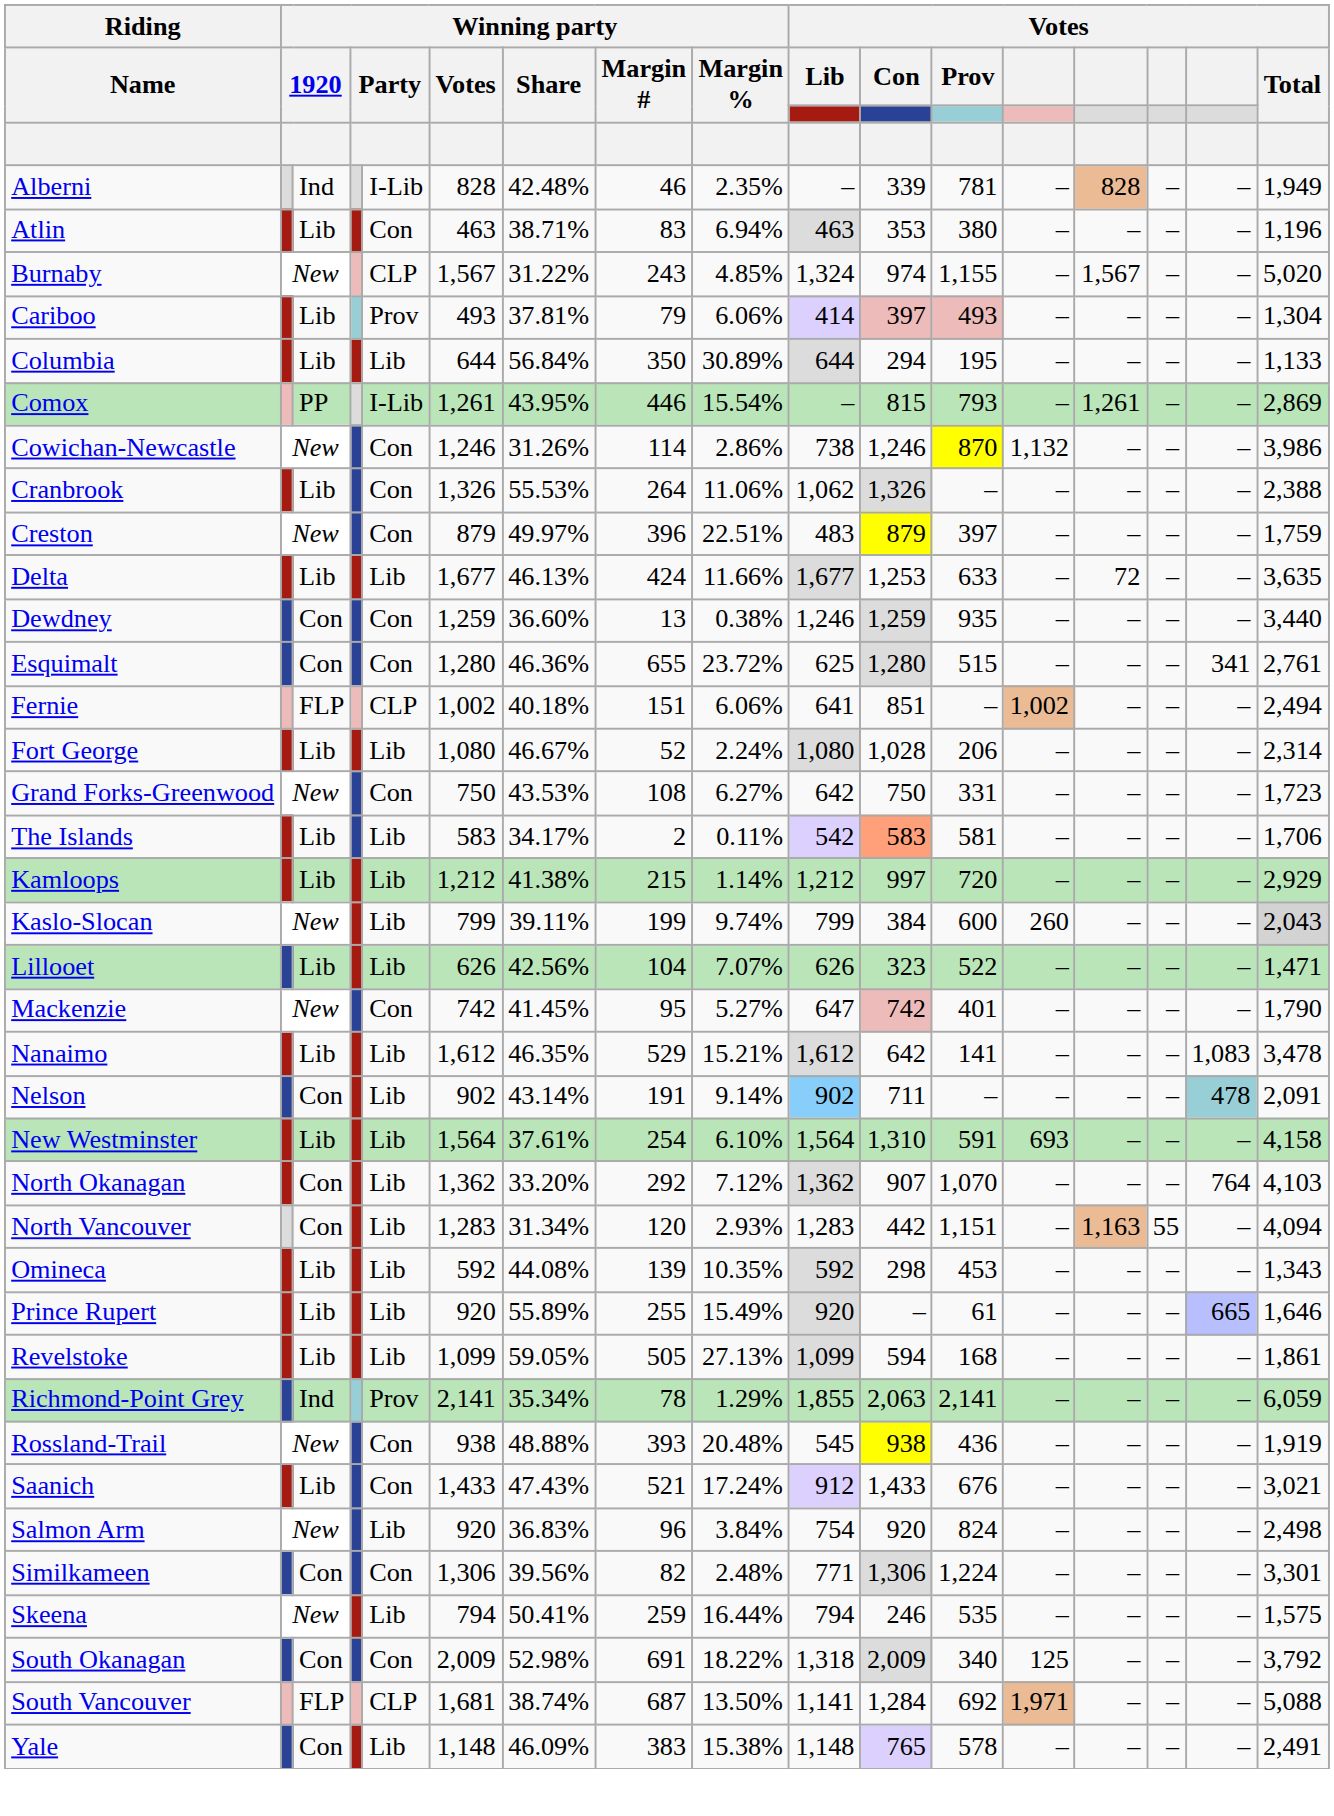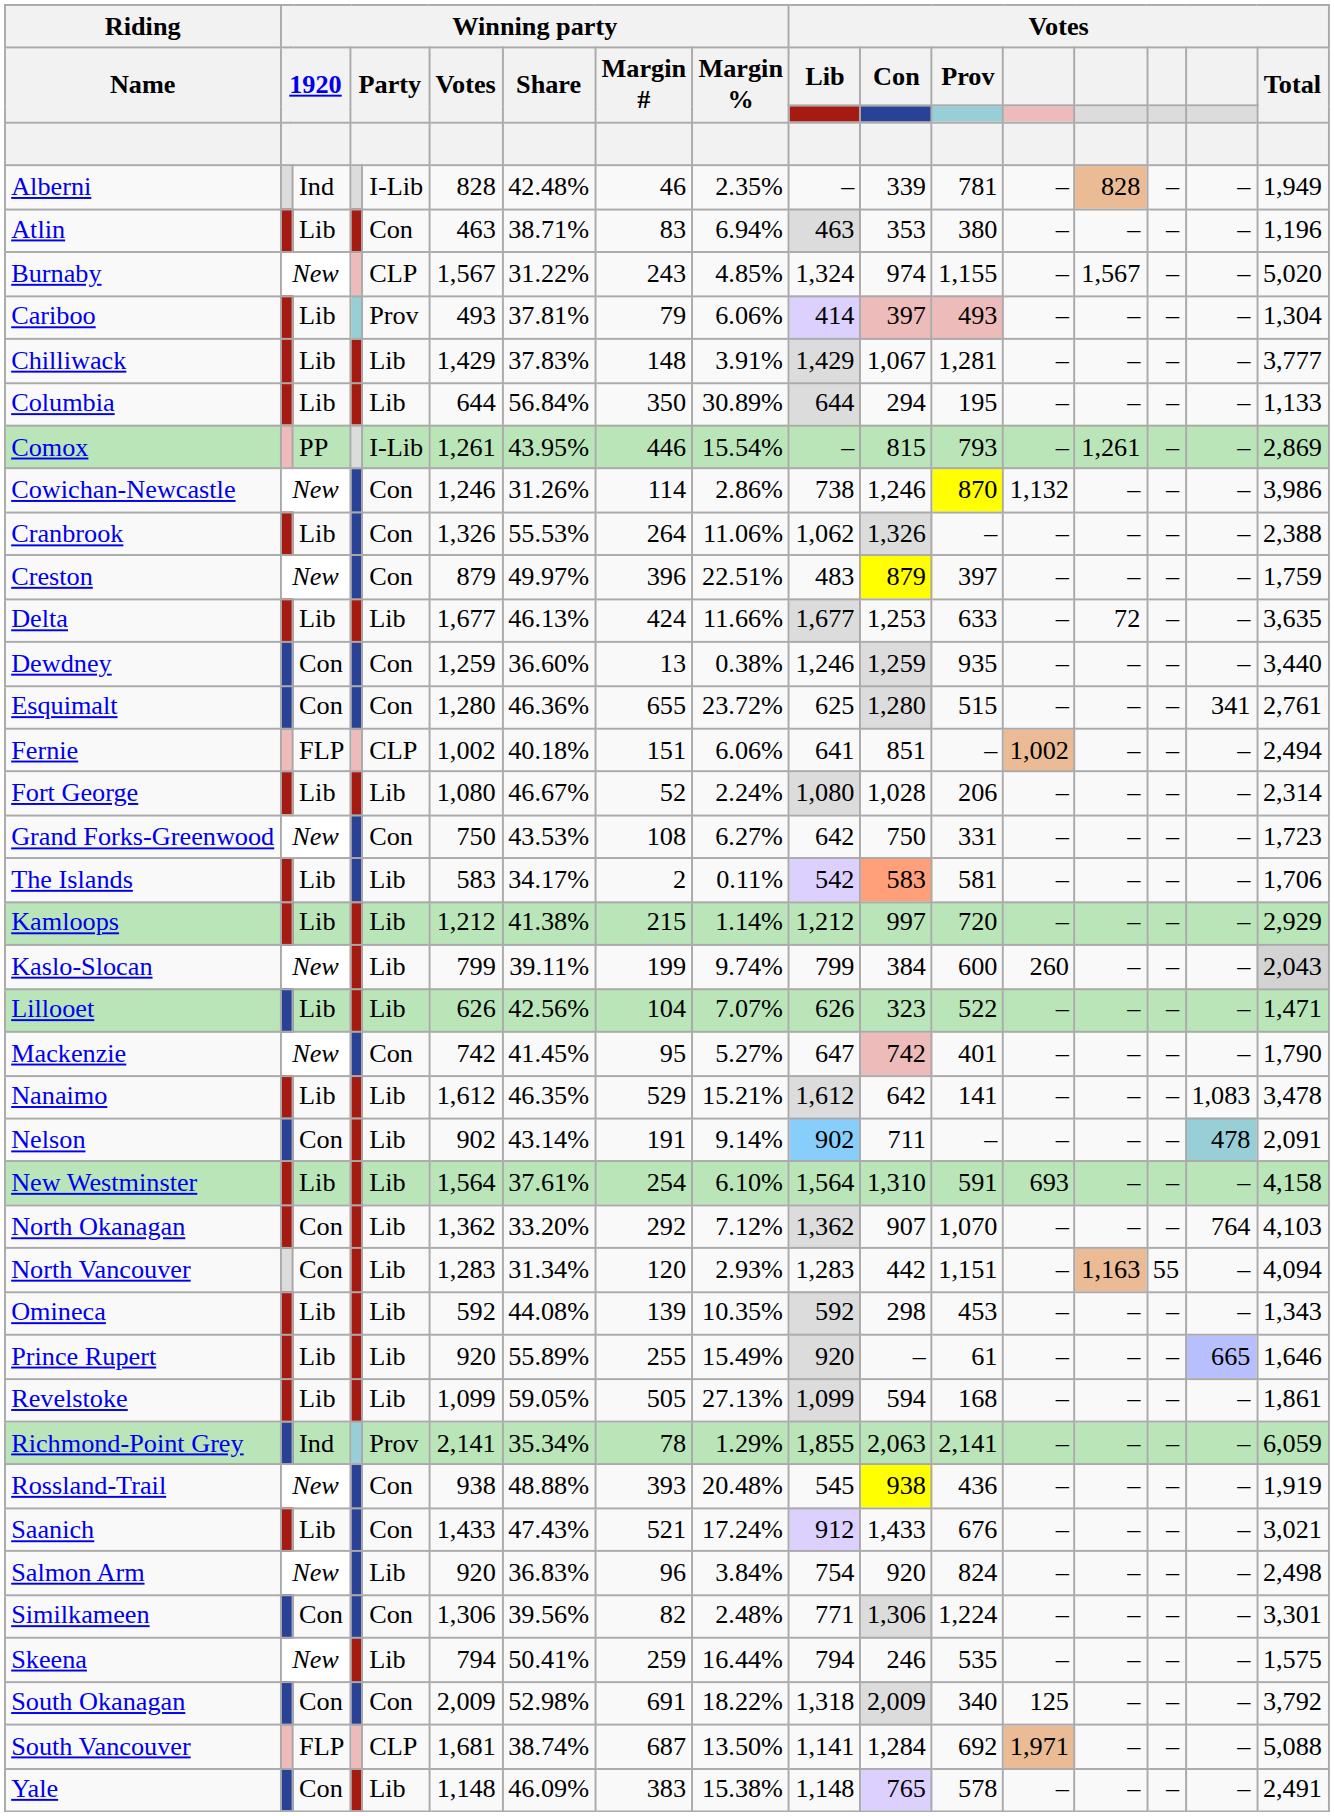+ row: Chilliwack | Lib | Lib | 1,429 | 37.83% | 148 | 3.91% | 1,429 | 1,067 | 1,281 | – | – | – | – | 3,777
